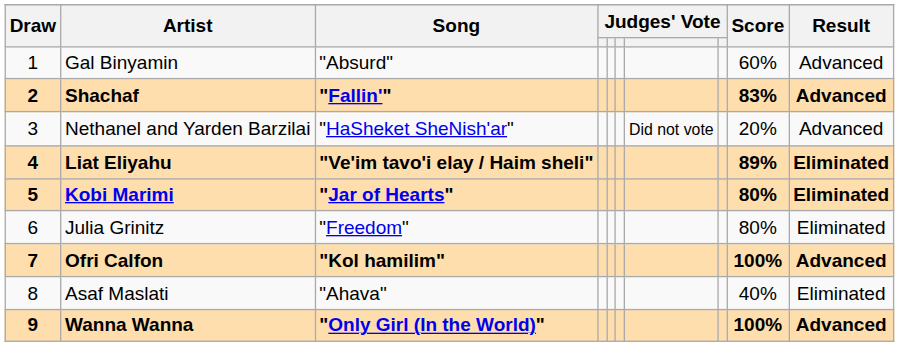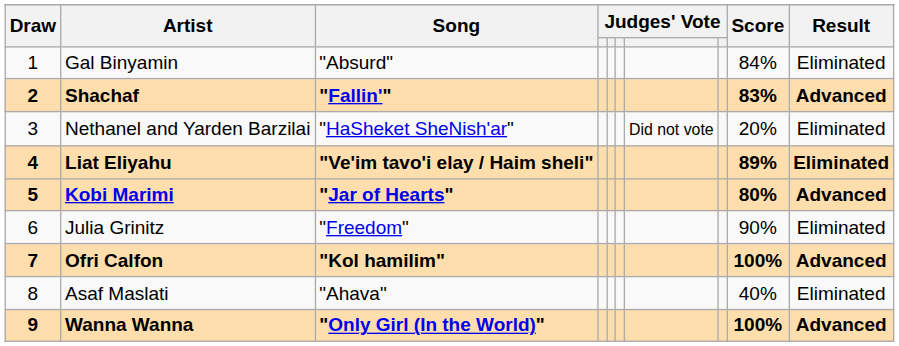Gal Binyamin | Score: 60% -> 84%
Gal Binyamin | Result: Advanced -> Eliminated
Nethanel and Yarden Barzilai | Result: Advanced -> Eliminated
Kobi Marimi | Result: Eliminated -> Advanced
Julia Grinitz | Score: 80% -> 90%
